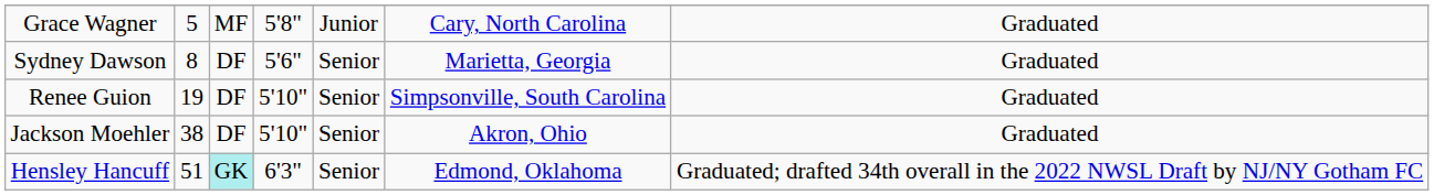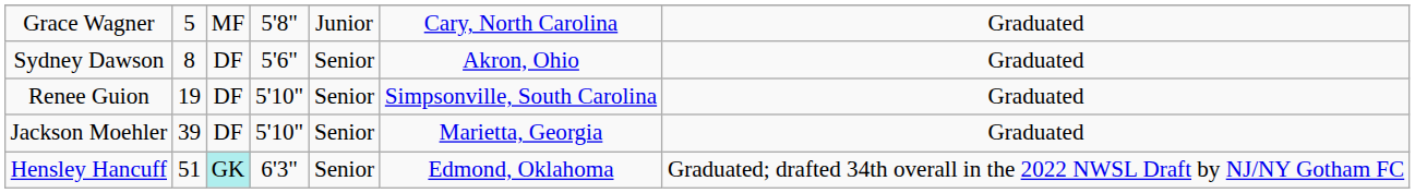Sydney Dawson | column 6: Marietta, Georgia -> Akron, Ohio
Jackson Moehler | column 2: 38 -> 39
Jackson Moehler | column 6: Akron, Ohio -> Marietta, Georgia
